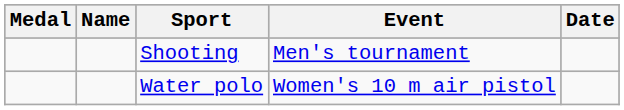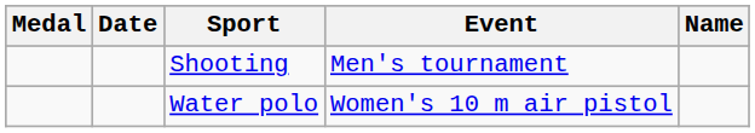columns swapped: Name <-> Date
